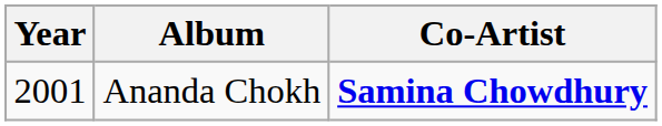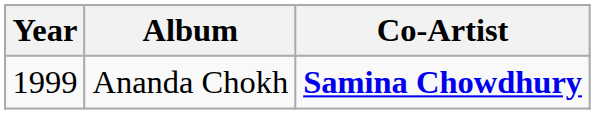Ananda Chokh | Year: 2001 -> 1999
